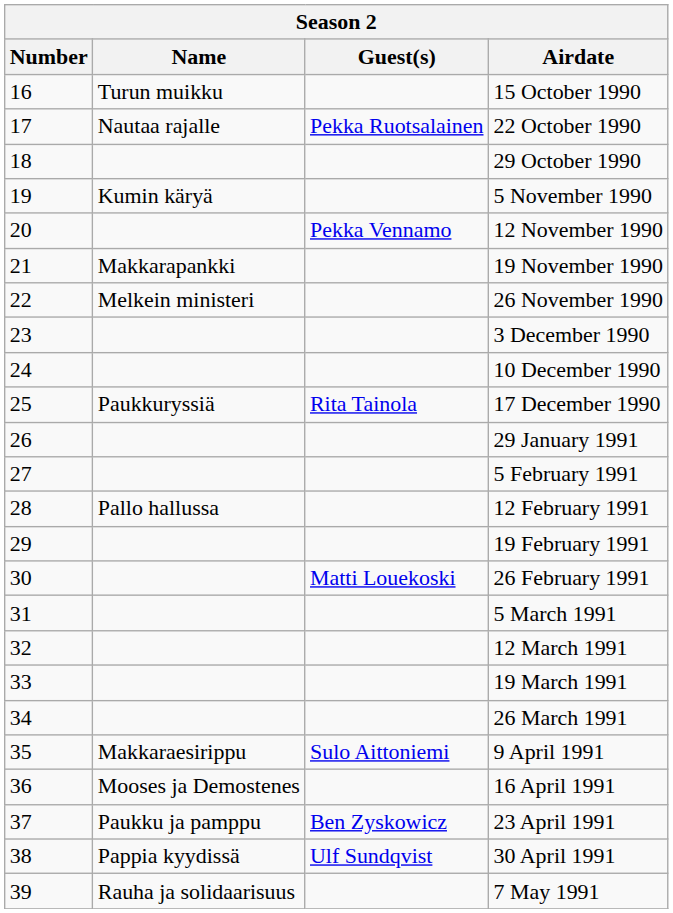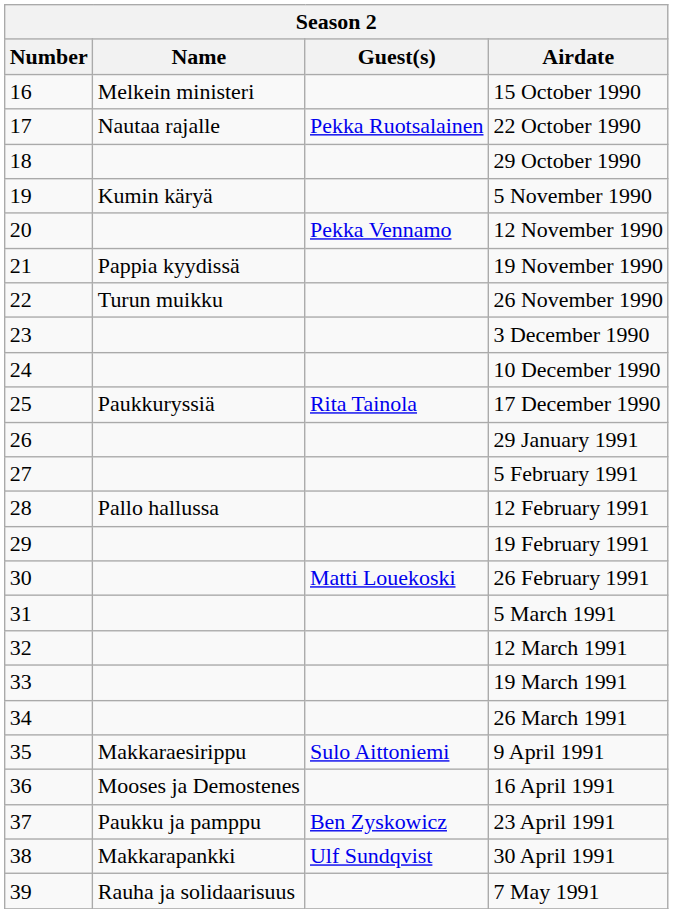15 October 1990 | Name: Turun muikku -> Melkein ministeri
19 November 1990 | Name: Makkarapankki -> Pappia kyydissä
26 November 1990 | Name: Melkein ministeri -> Turun muikku
30 April 1991 | Name: Pappia kyydissä -> Makkarapankki
